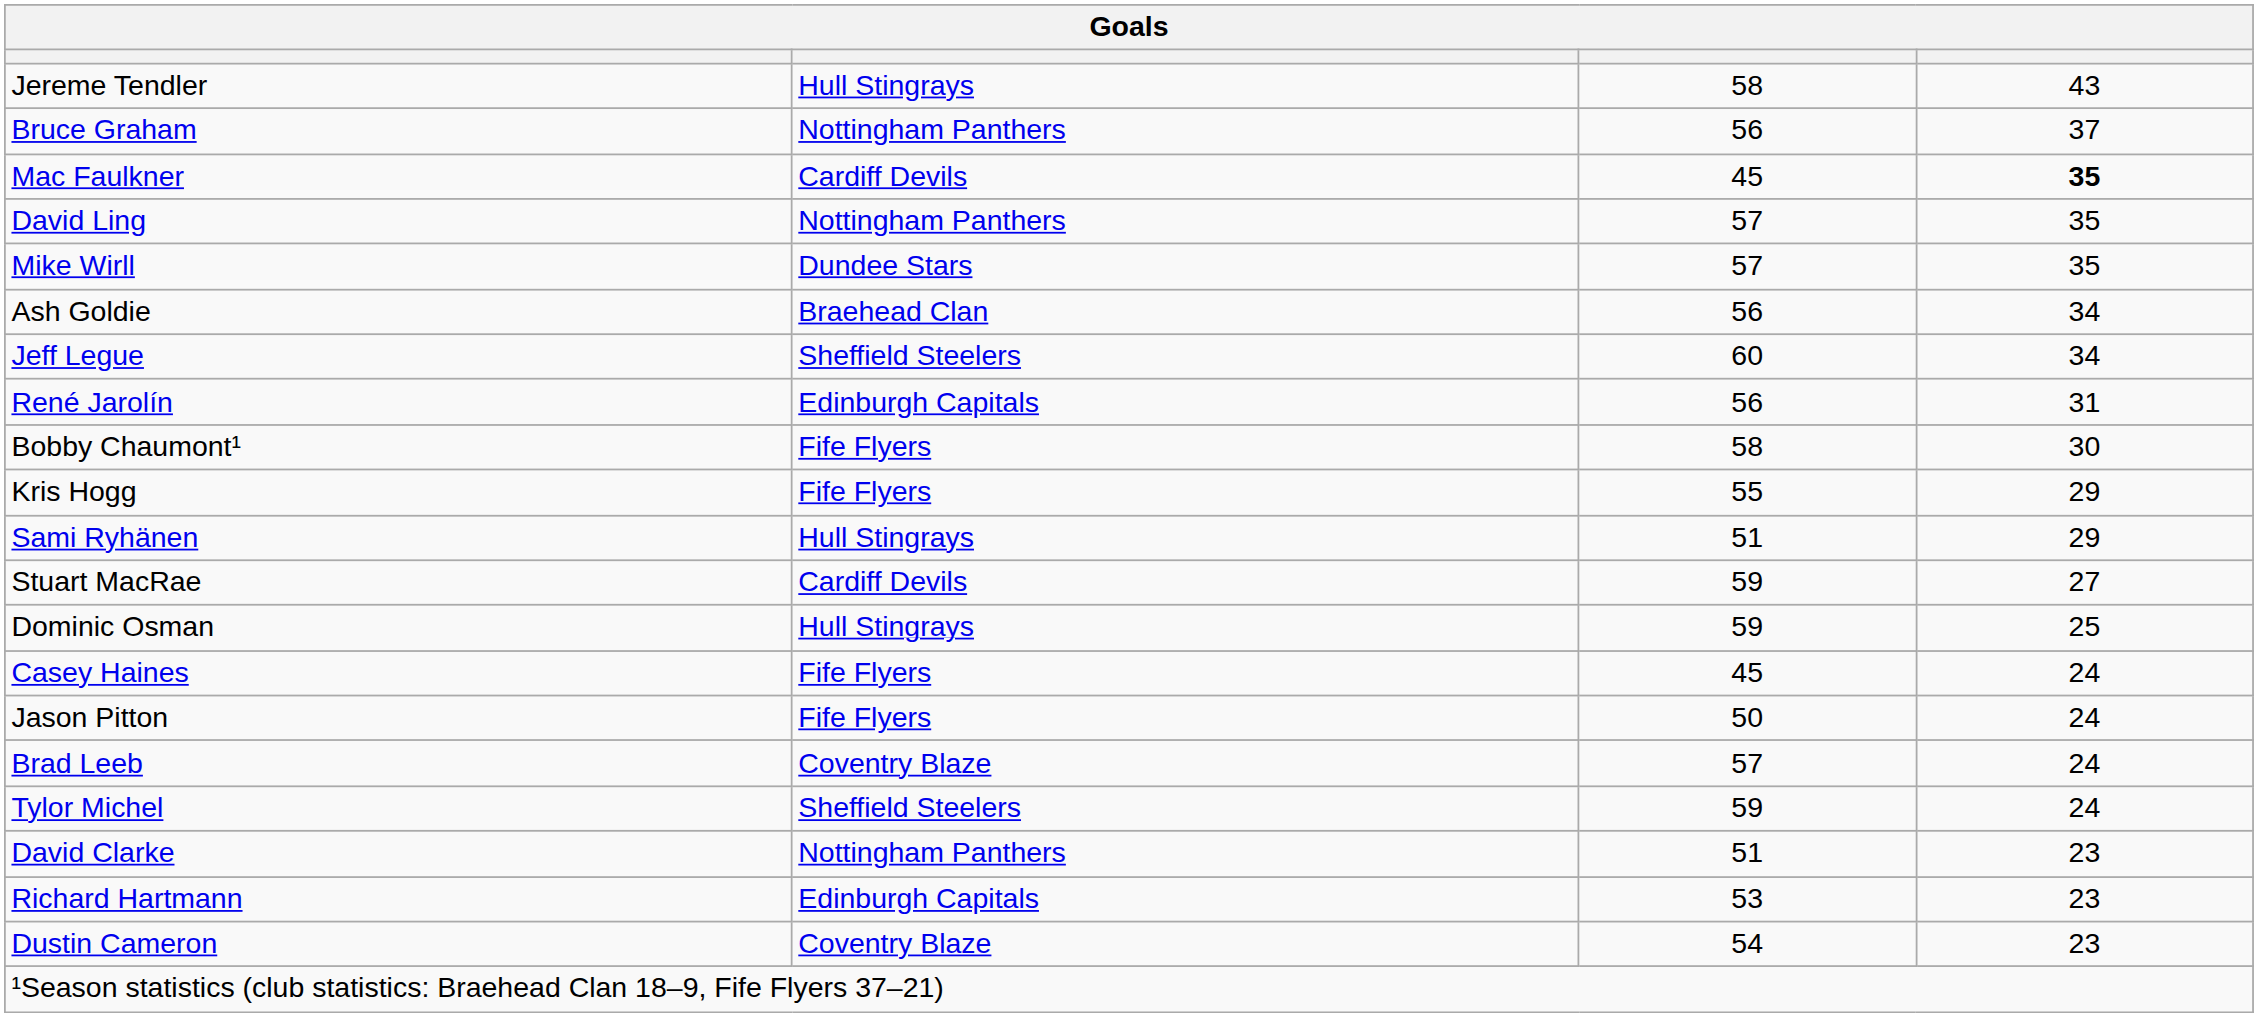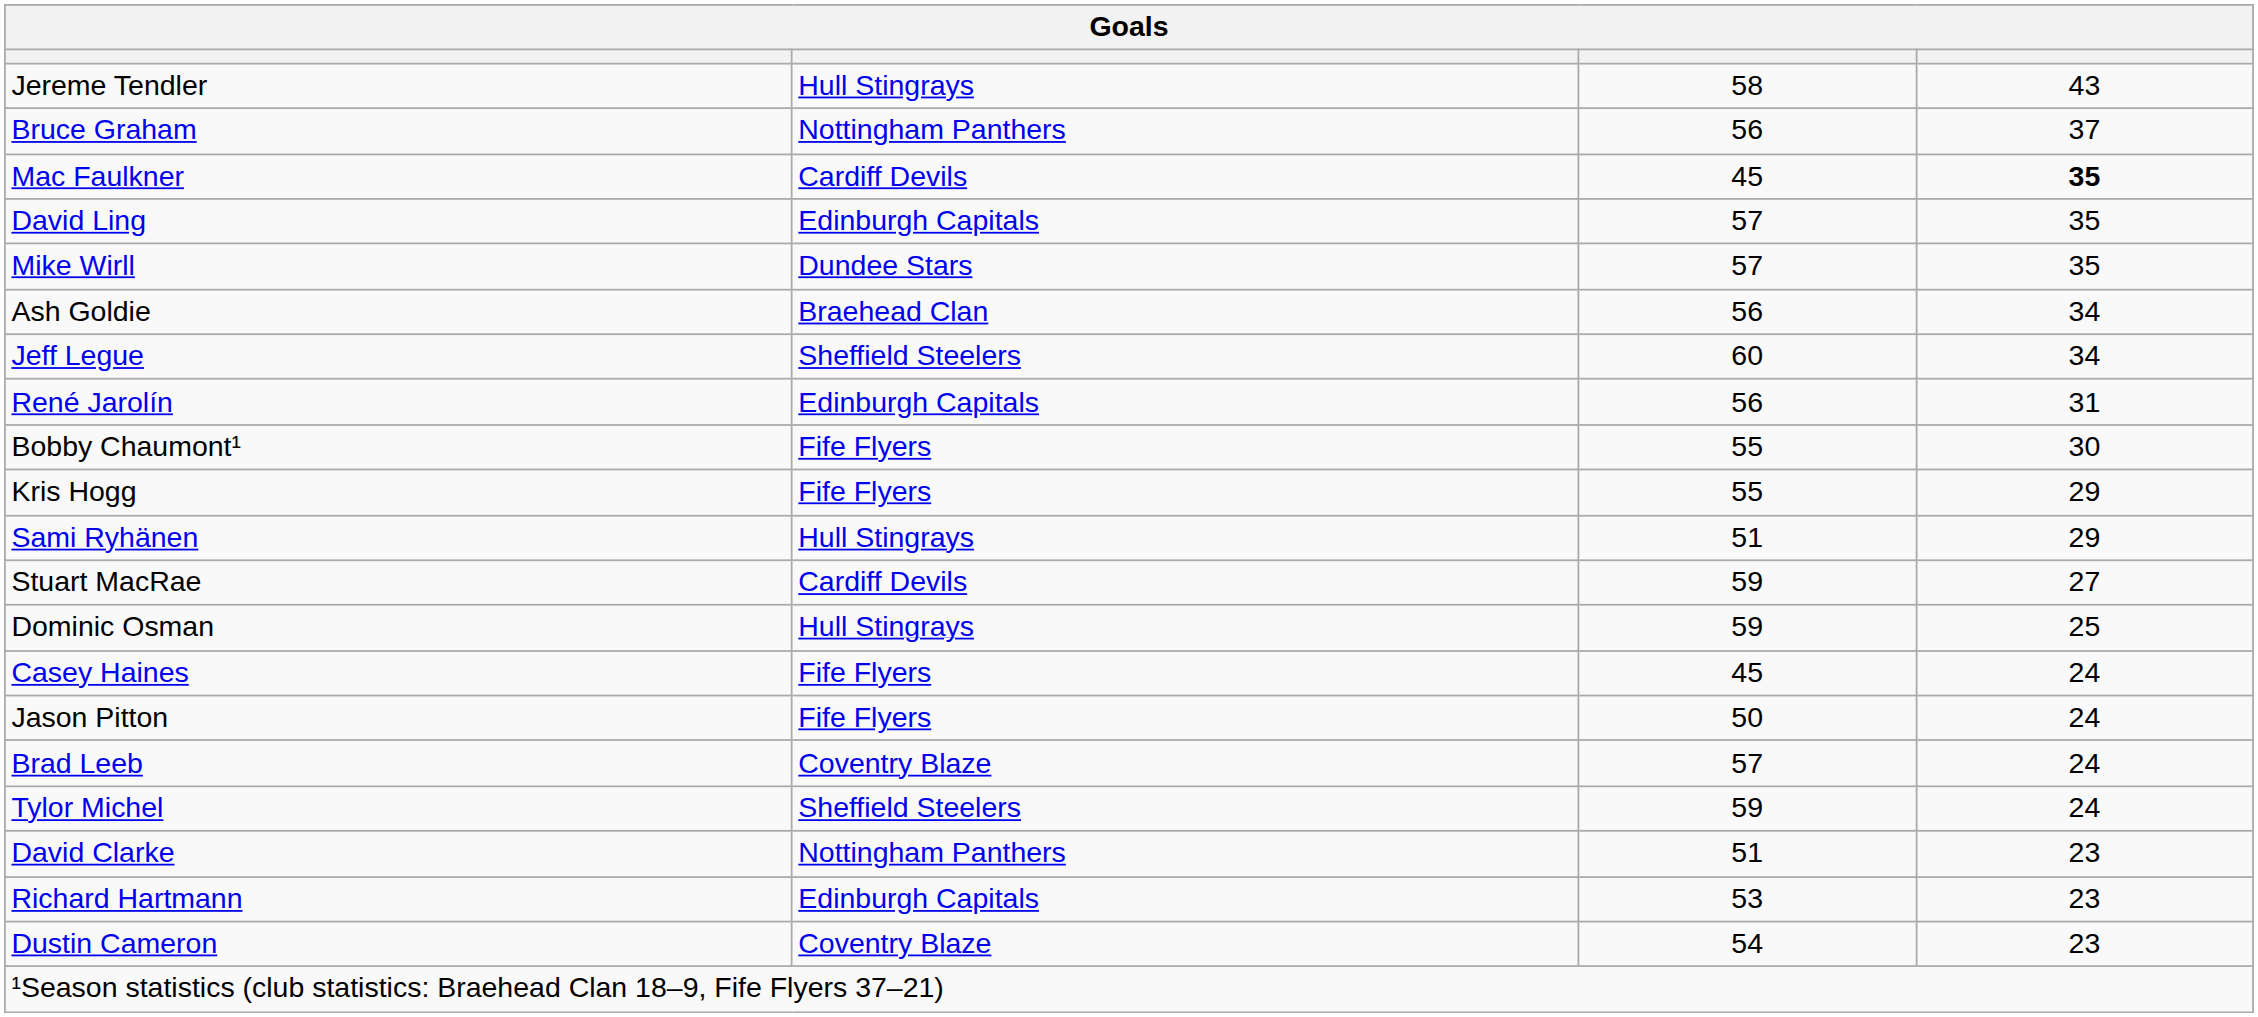David Ling | column 2: Nottingham Panthers -> Edinburgh Capitals
Bobby Chaumont¹ | column 3: 58 -> 55
